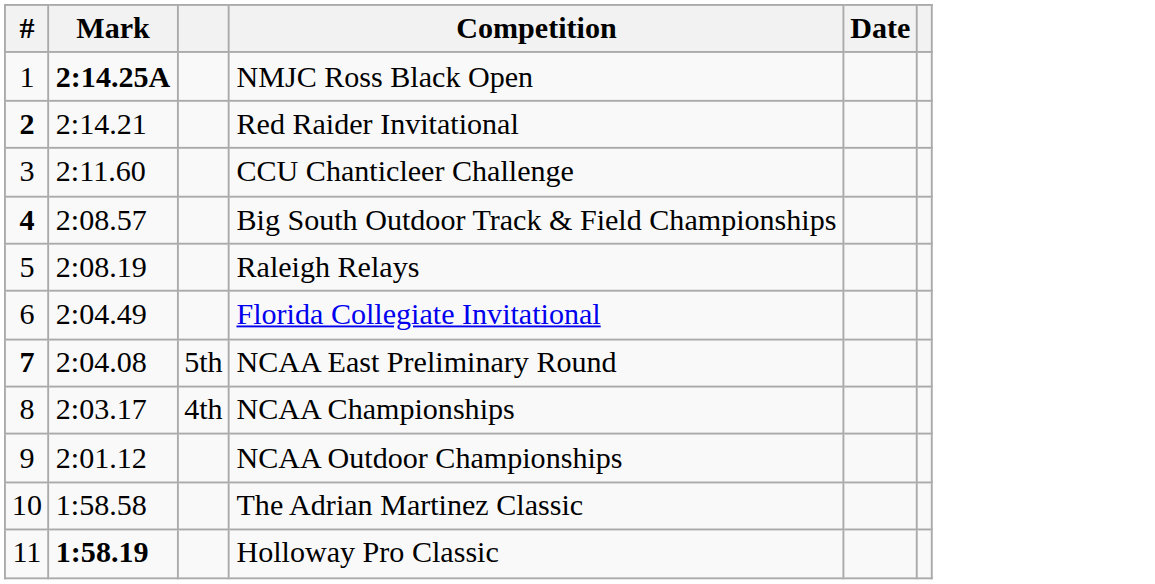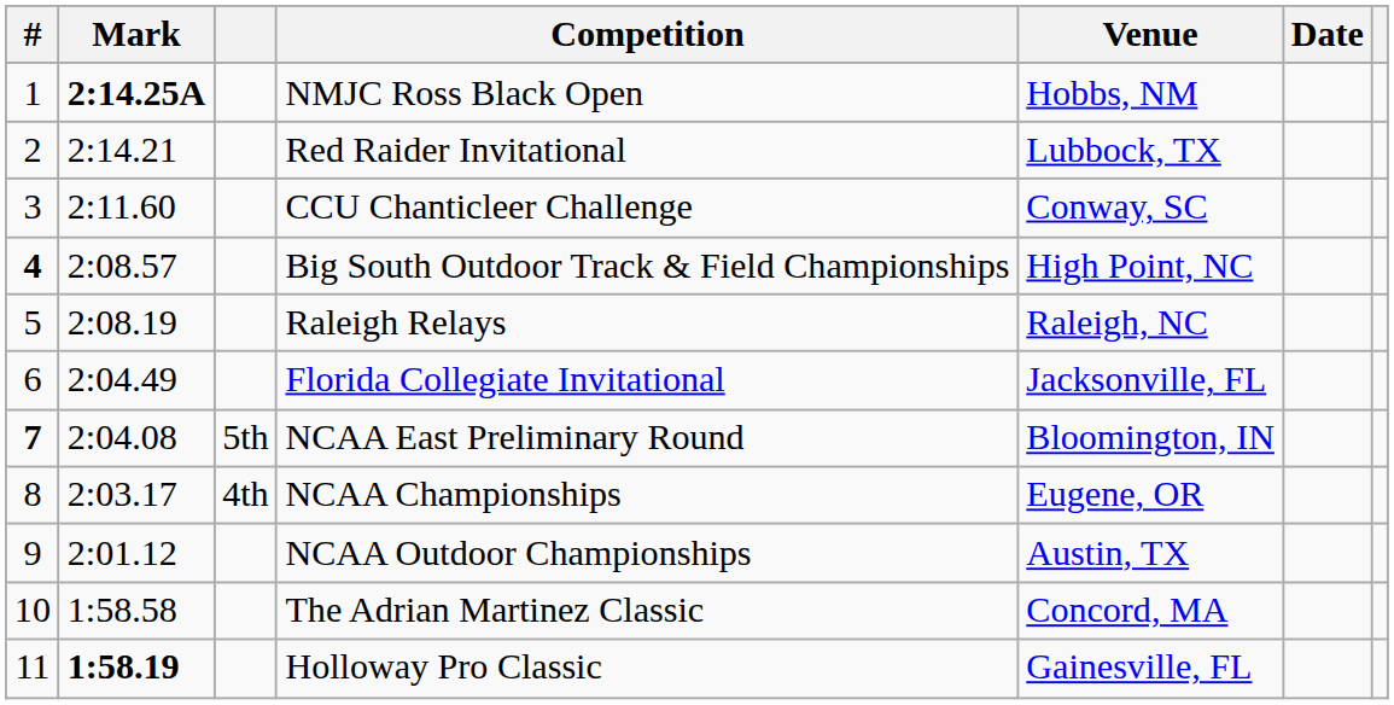+ column: Venue | Hobbs, NM | Lubbock, TX | Conway, SC | High Point, NC | Raleigh, NC | Jacksonville, FL | Bloomington, IN | Eugene, OR | Austin, TX | Concord, MA | Gainesville, FL
Red Raider Invitational | #: bold -> normal
